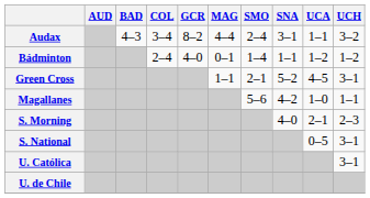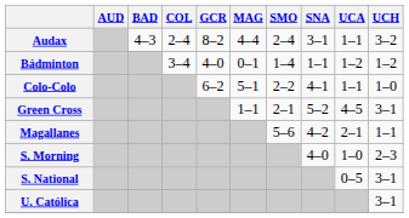Audax | COL: 3–4 -> 2–4
Bádminton | COL: 2–4 -> 3–4
+ row: Colo-Colo | 6–2 | 5–1 | 2–2 | 4–1 | 1–1 | 1–0
Magallanes | UCA: 1–0 -> 2–1
S. Morning | UCA: 2–1 -> 1–0
- row: U. de Chile
